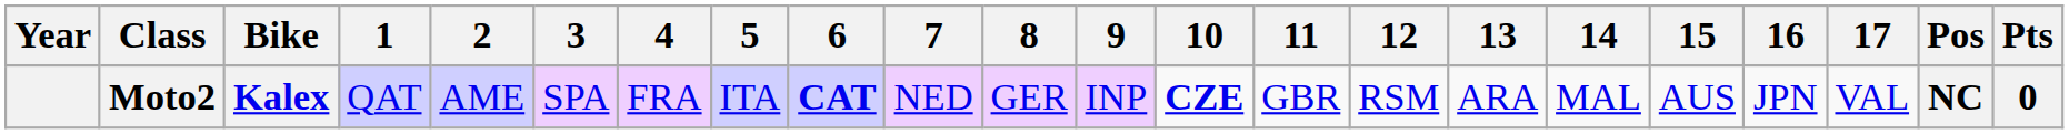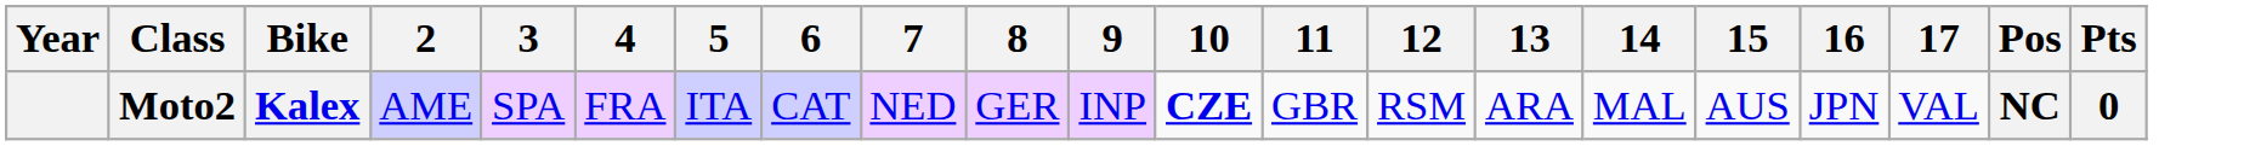- column: 1 | QAT
Moto2 | 6: bold -> normal
